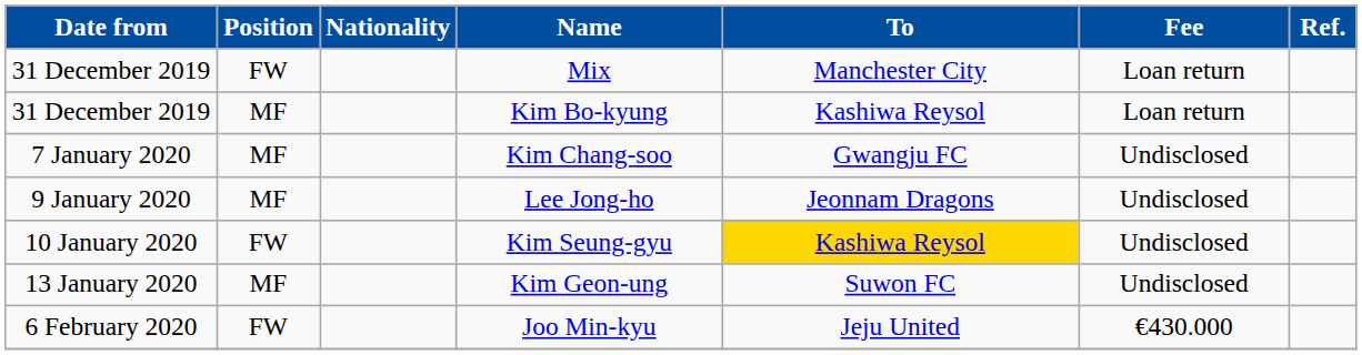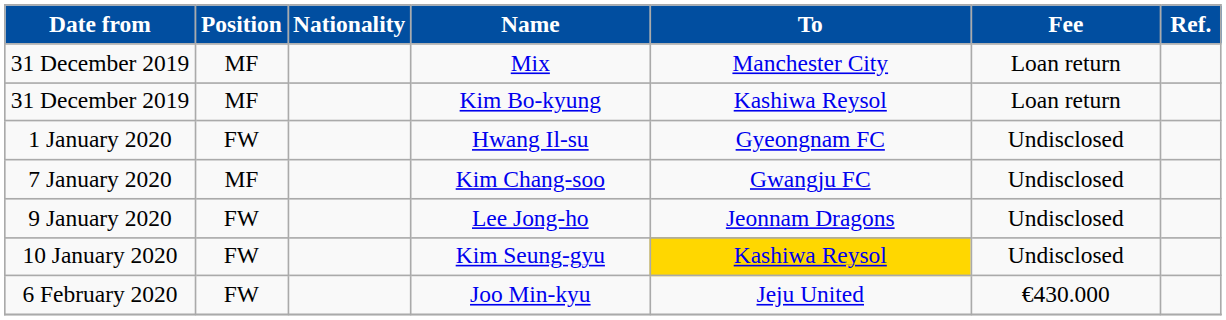Mix | Position: FW -> MF
+ row: 1 January 2020 | FW | Hwang Il-su | Gyeongnam FC | Undisclosed
Lee Jong-ho | Position: MF -> FW
- row: 13 January 2020 | MF | Kim Geon-ung | Suwon FC | Undisclosed
